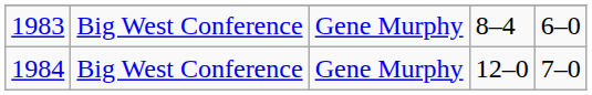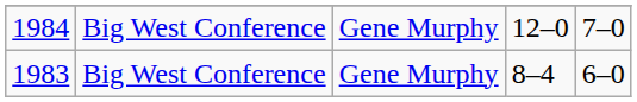rows swapped: 1983 <-> 1984
